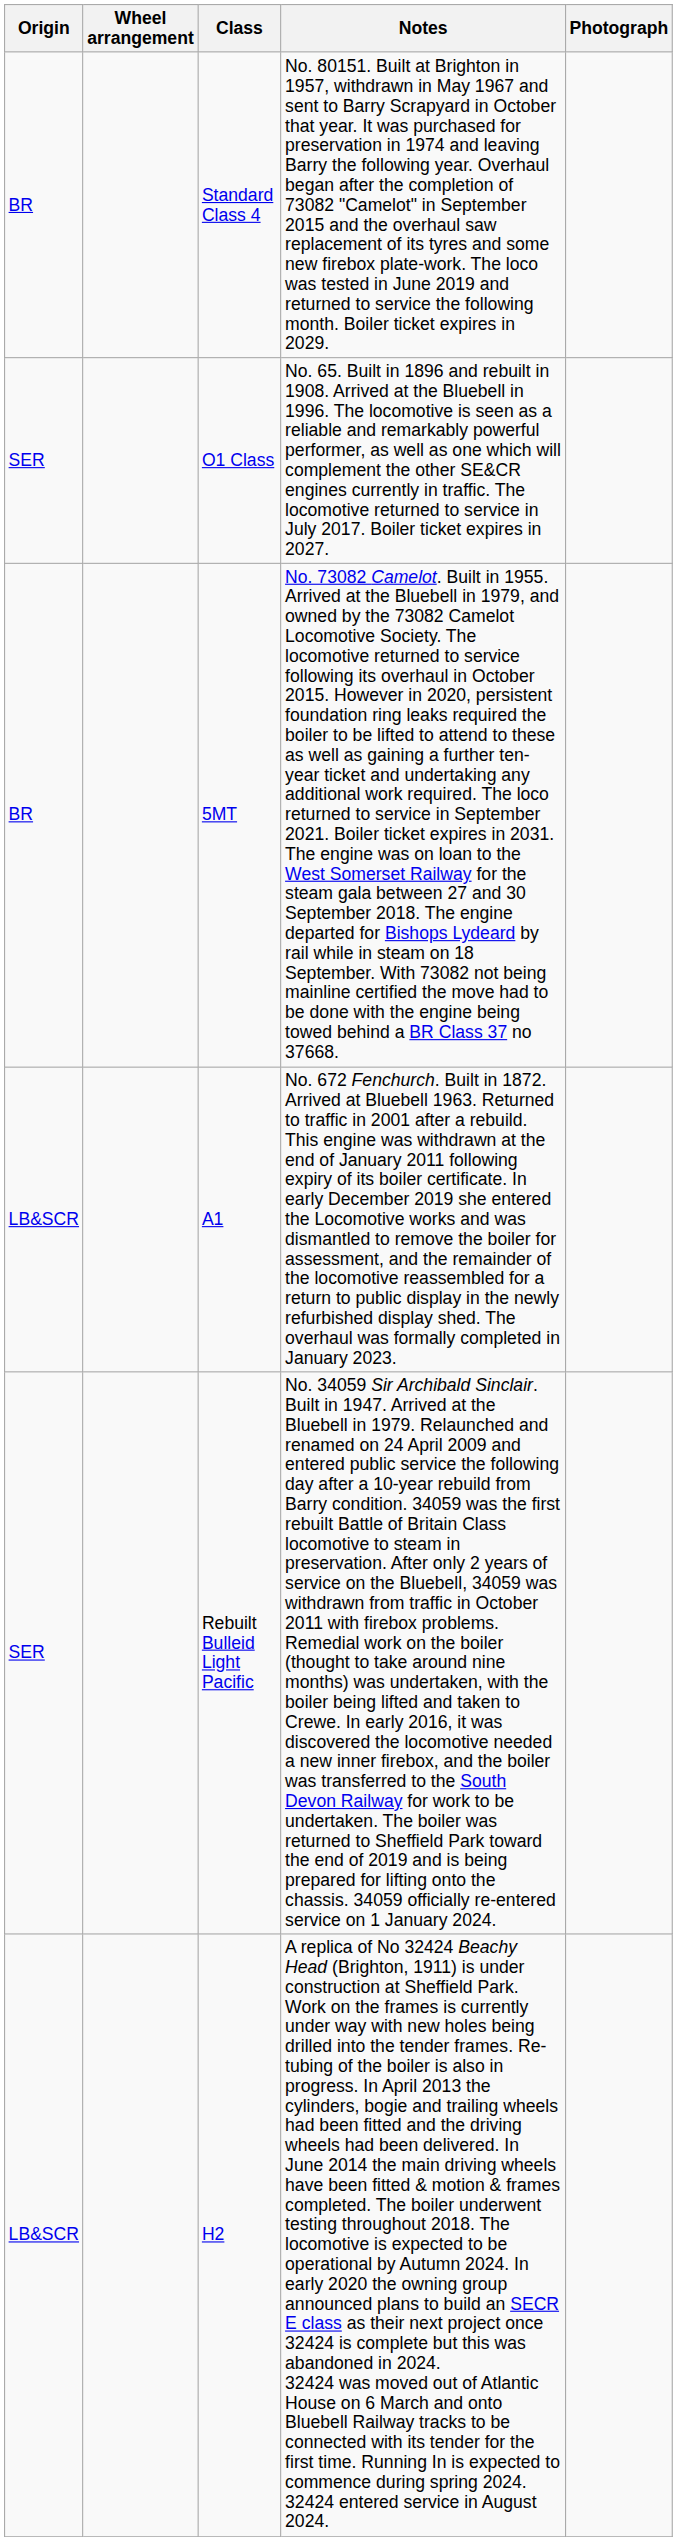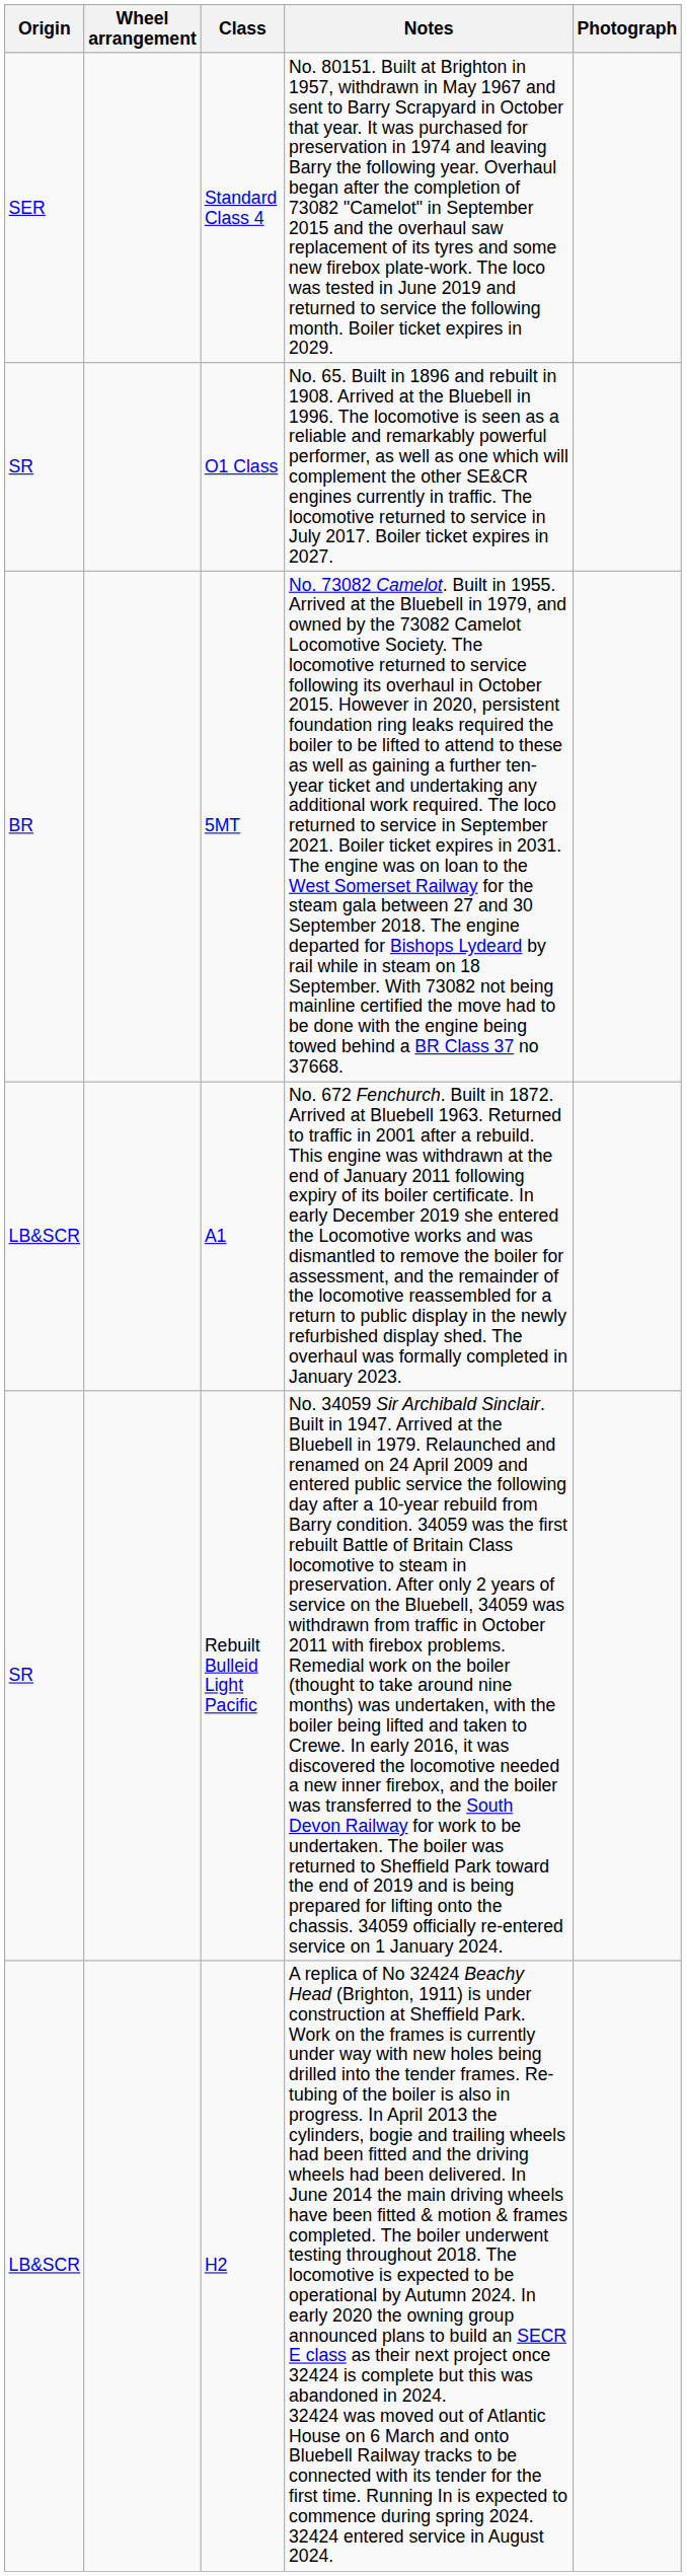Standard Class 4 | Origin: BR -> SER
O1 Class | Origin: SER -> SR
Rebuilt Bulleid Light Pacific | Origin: SER -> SR
